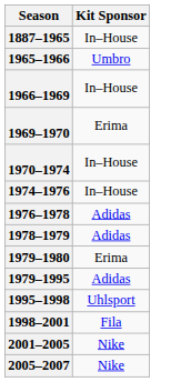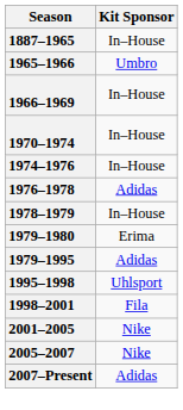- row: 1969–1970 | Erima
1978–1979 | Kit Sponsor: Adidas -> In–House
+ row: 2007–Present | Adidas
